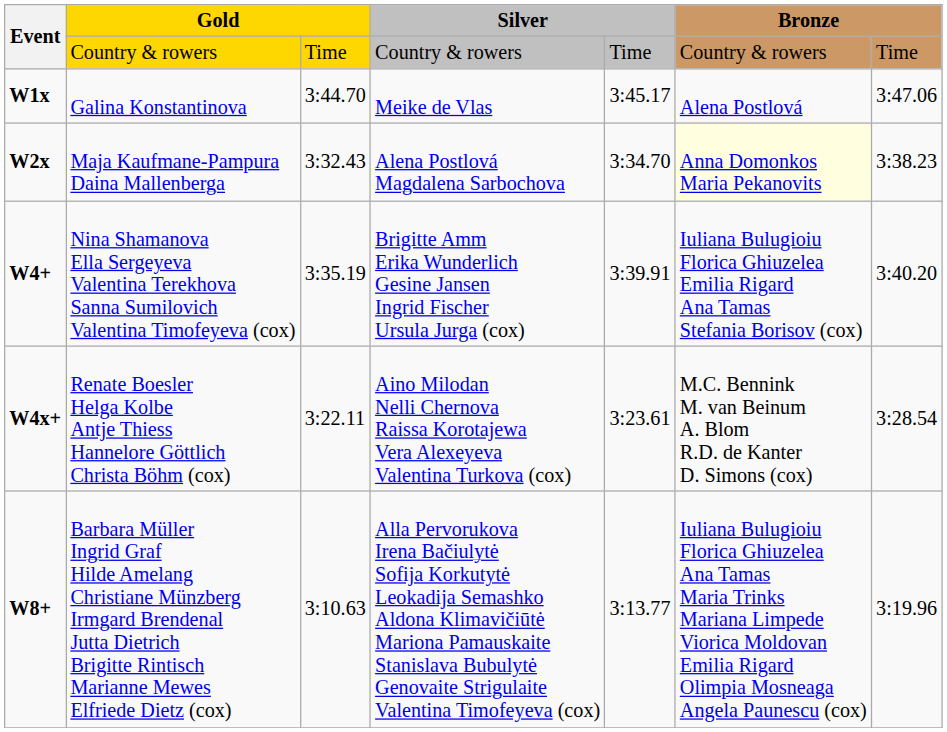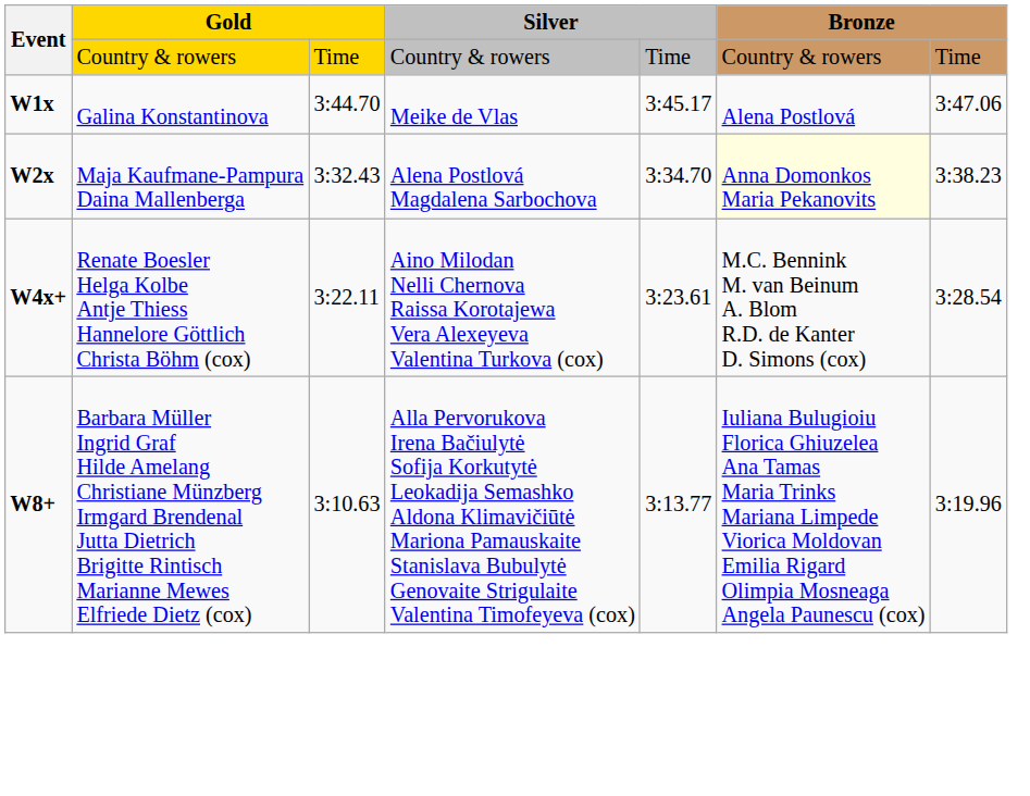- row: W4+ | Nina Shamanova Ella Sergeyeva Valentina Terekhova Sanna Sumilovich Valentina Timofeyeva (cox) | 3:35.19 | Brigitte Amm Erika Wunderlich Gesine Jansen Ingrid Fischer Ursula Jurga (cox) | 3:39.91 | Iuliana Bulugioiu Florica Ghiuzelea Emilia Rigard Ana Tamas Stefania Borisov (cox) | 3:40.20
